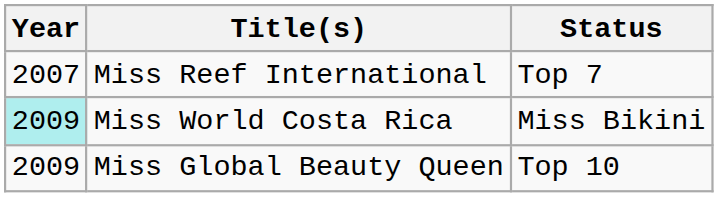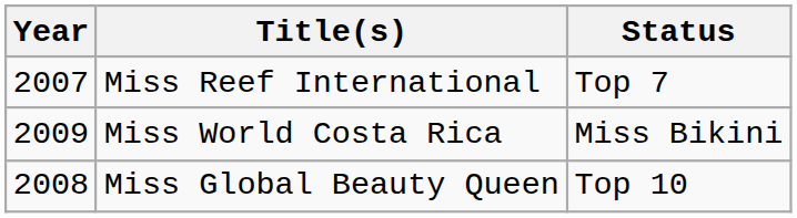Miss World Costa Rica | Year: paleturquoise background -> no background
Miss Global Beauty Queen | Year: 2009 -> 2008
